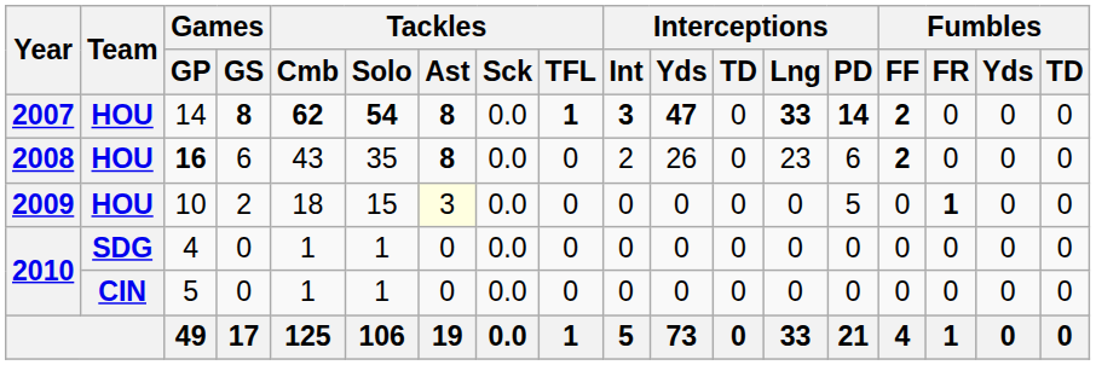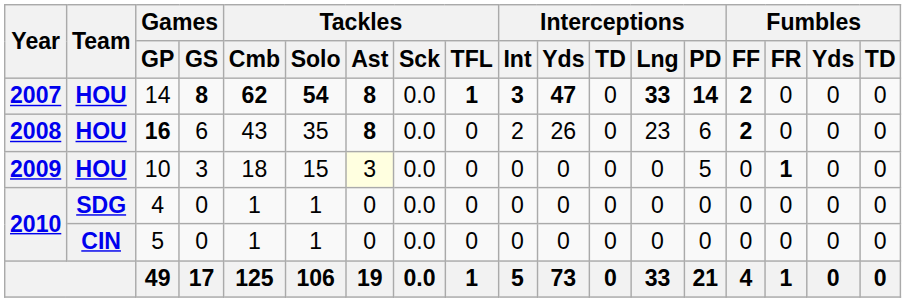10 | Games / GS: 2 -> 3
